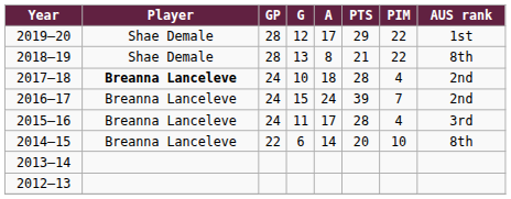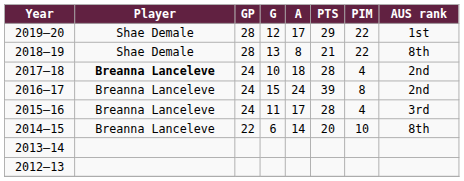2016–17 | PIM: 7 -> 8
